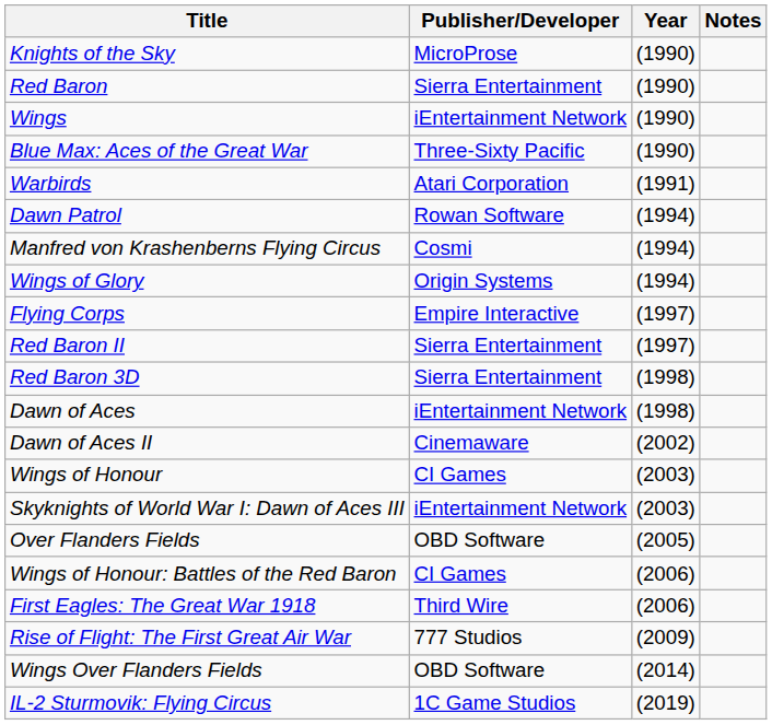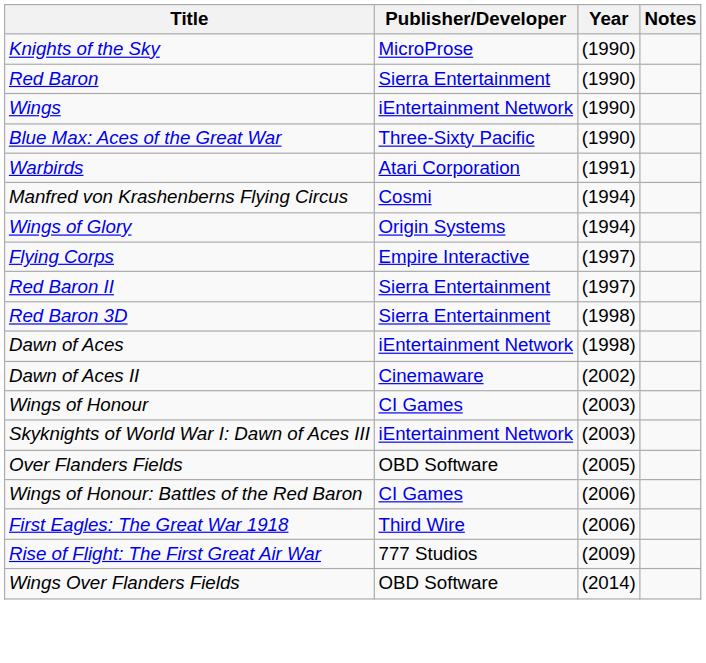- row: Dawn Patrol | Rowan Software | (1994)
- row: IL-2 Sturmovik: Flying Circus | 1C Game Studios | (2019)
